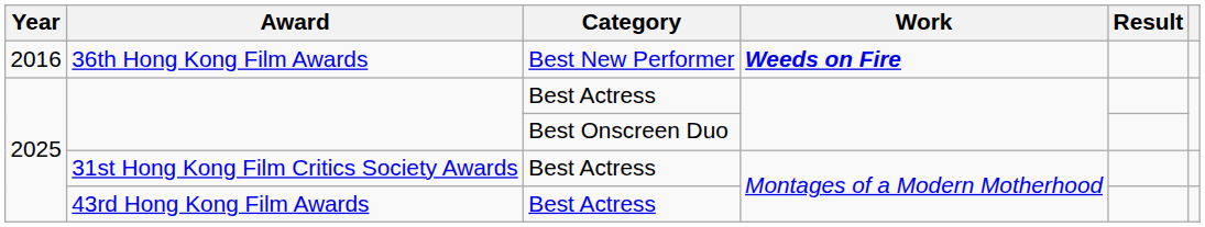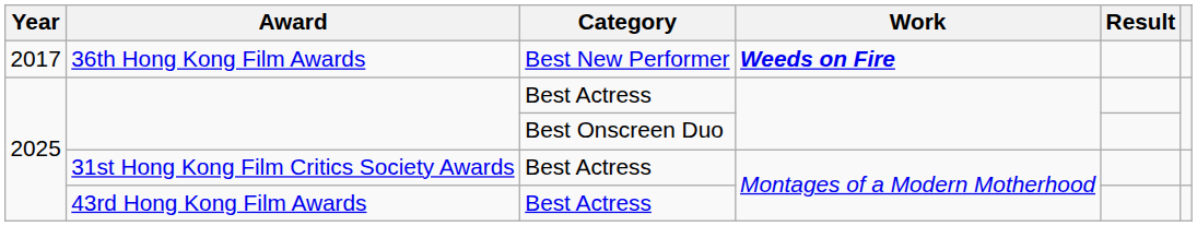36th Hong Kong Film Awards | Year: 2016 -> 2017
